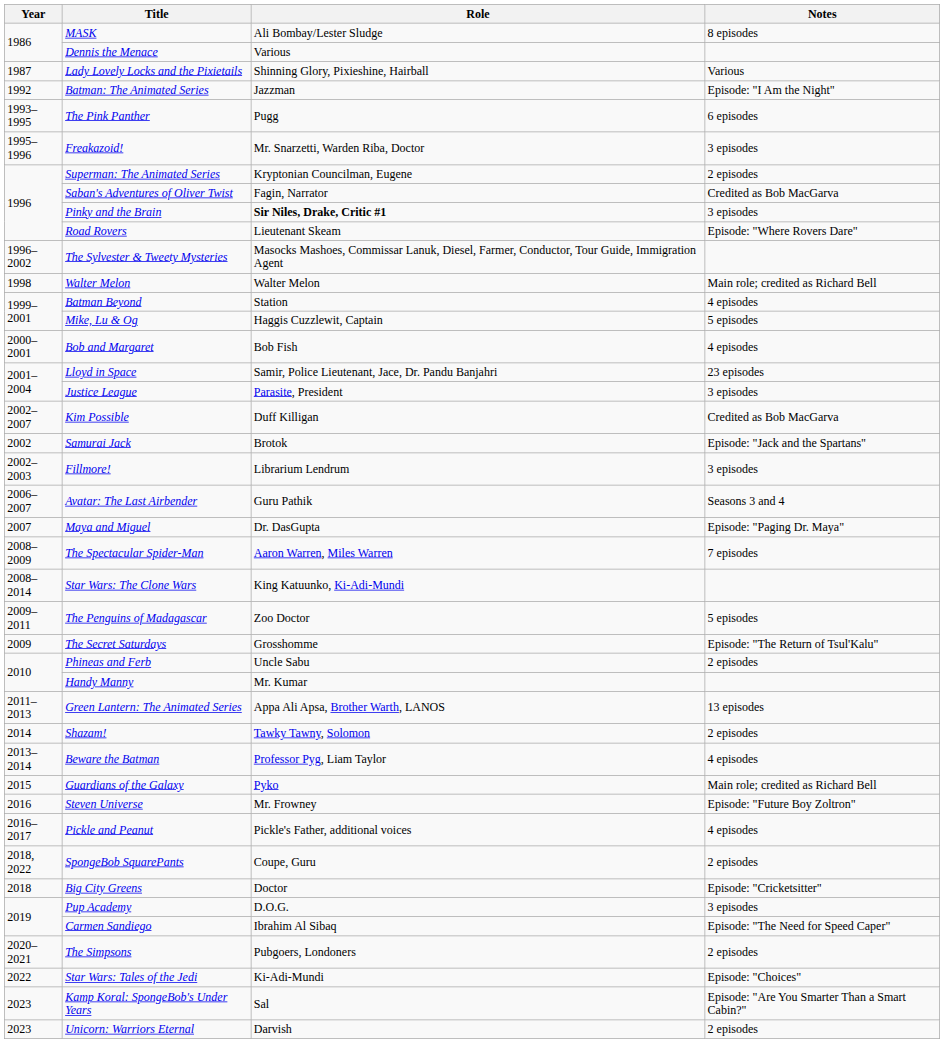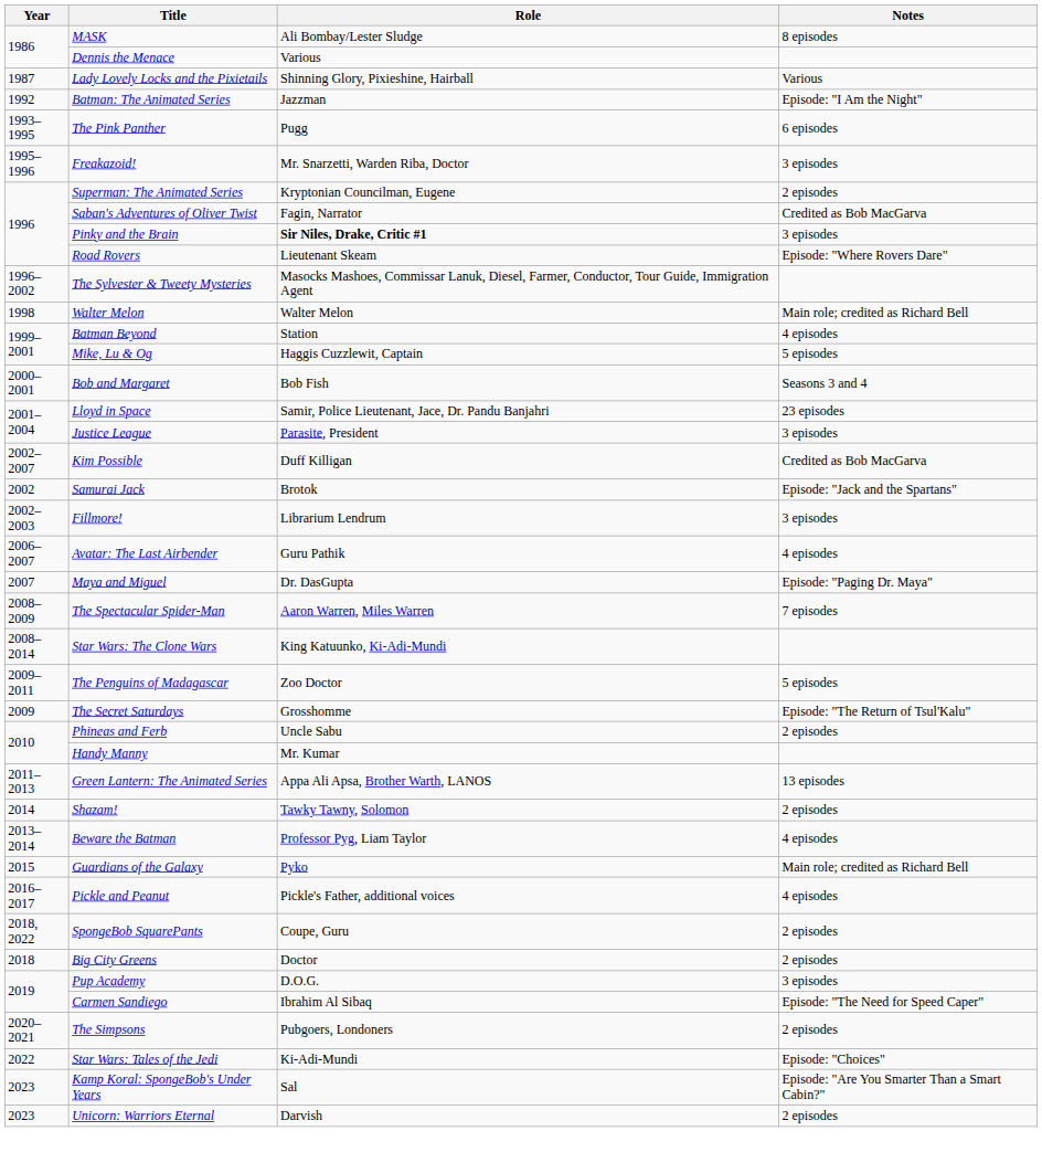Bob and Margaret | Notes: 4 episodes -> Seasons 3 and 4
Avatar: The Last Airbender | Notes: Seasons 3 and 4 -> 4 episodes
- row: 2016 | Steven Universe | Mr. Frowney | Episode: "Future Boy Zoltron"
Big City Greens | Notes: Episode: "Cricketsitter" -> 2 episodes
